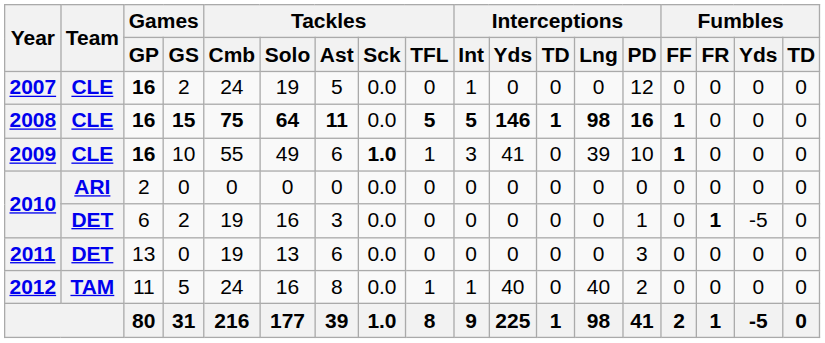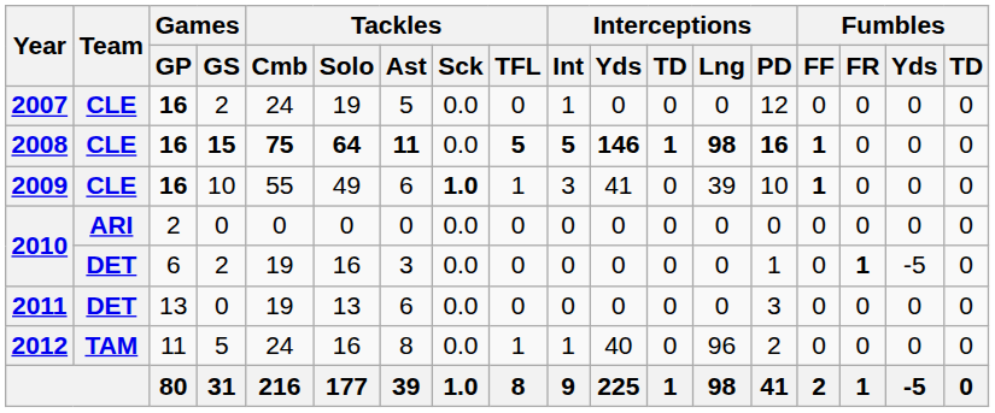2012 | Interceptions / Lng: 40 -> 96
